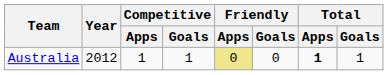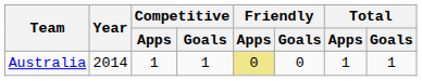Australia | Year: 2012 -> 2014
Australia | Total / Apps: bold -> normal
